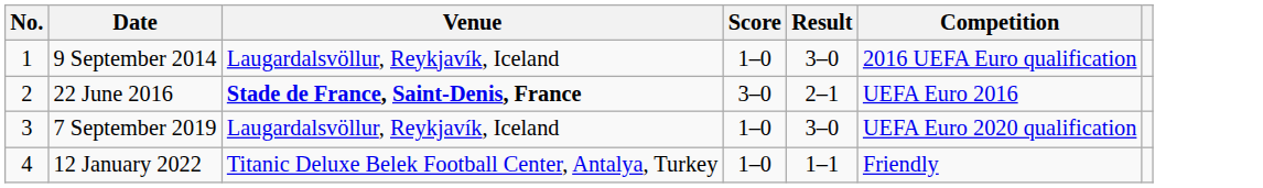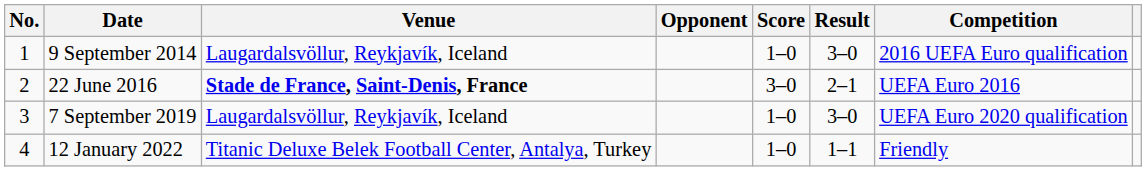+ column: Opponent
